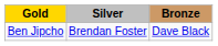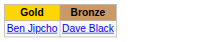- column: Silver | Brendan Foster
